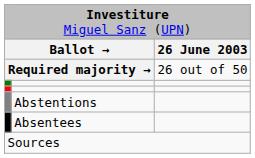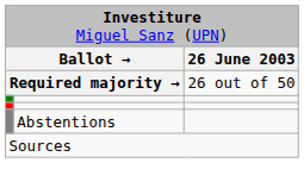- row: Absentees
